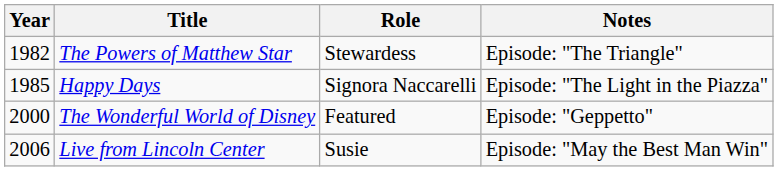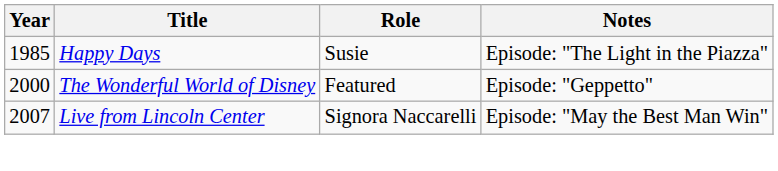- row: 1982 | The Powers of Matthew Star | Stewardess | Episode: "The Triangle"
Happy Days | Role: Signora Naccarelli -> Susie
Live from Lincoln Center | Year: 2006 -> 2007
Live from Lincoln Center | Role: Susie -> Signora Naccarelli
